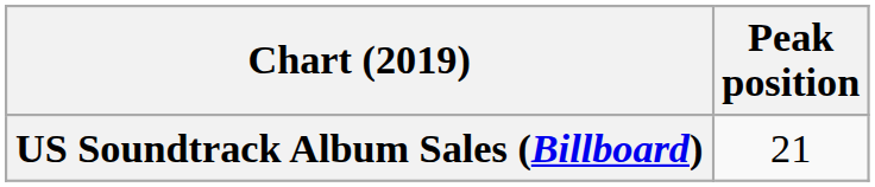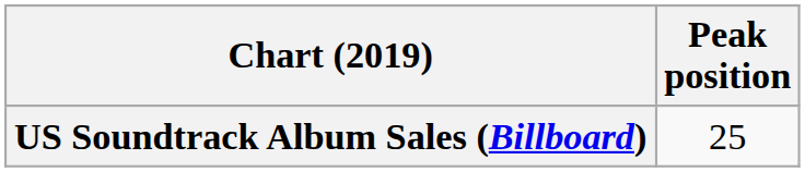US Soundtrack Album Sales (Billboard) | Peak position: 21 -> 25
